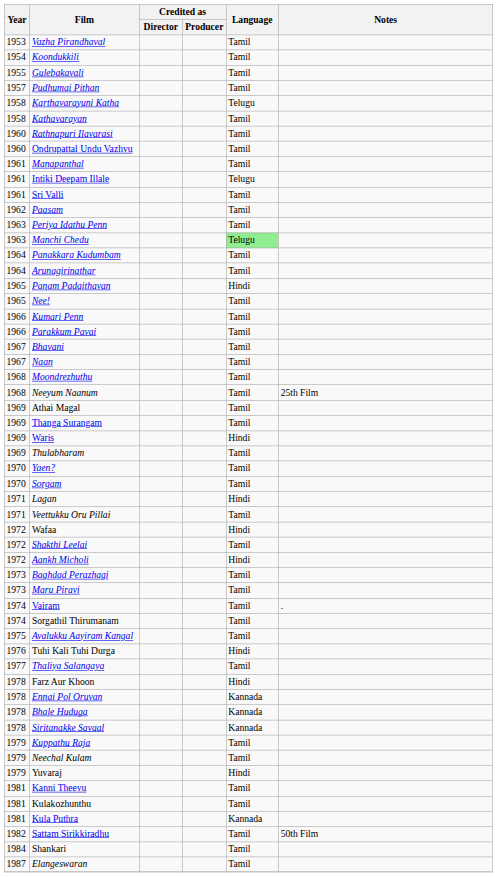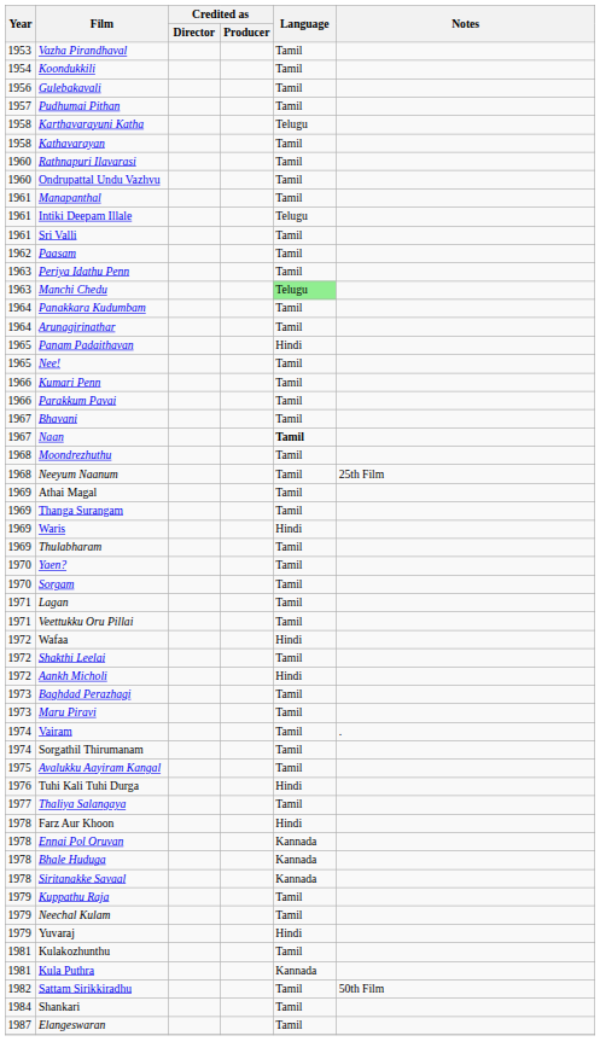Gulebakavali | Year: 1955 -> 1956
Naan | Language: normal -> bold
Lagan | Language: Hindi -> Tamil
- row: 1981 | Kanni Theevu | Tamil
